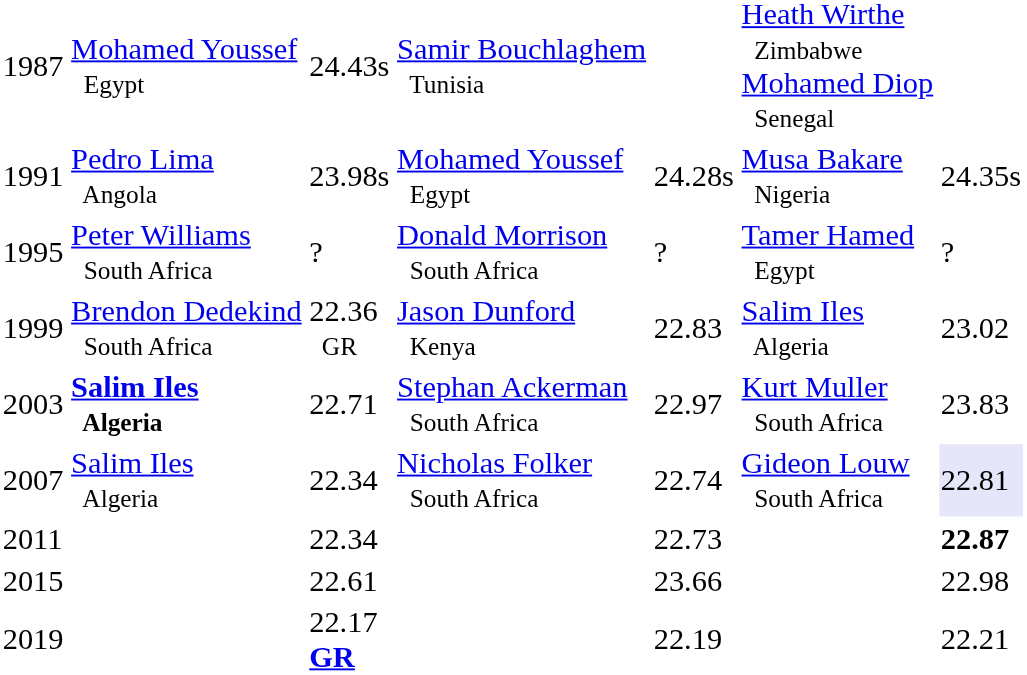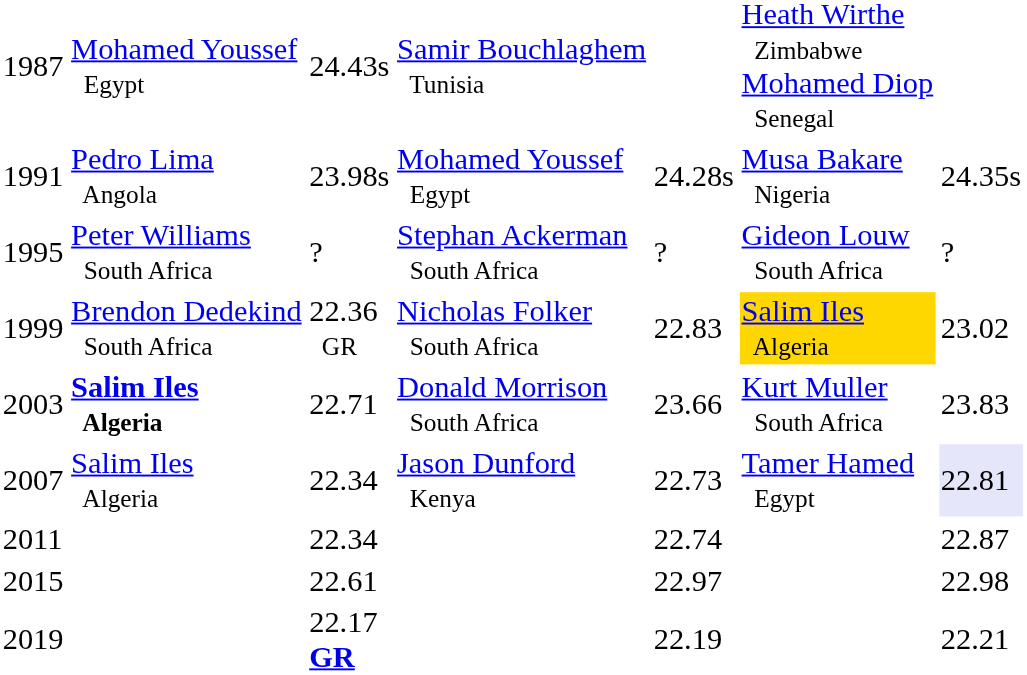1995 | column 4: Donald Morrison South Africa -> Stephan Ackerman South Africa
1995 | column 6: Tamer Hamed Egypt -> Gideon Louw South Africa
1999 | column 4: Jason Dunford Kenya -> Nicholas Folker South Africa
1999 | column 6: no background -> gold background
2003 | column 4: Stephan Ackerman South Africa -> Donald Morrison South Africa
2003 | column 5: 22.97 -> 23.66
2007 | column 4: Nicholas Folker South Africa -> Jason Dunford Kenya
2007 | column 5: 22.74 -> 22.73
2007 | column 6: Gideon Louw South Africa -> Tamer Hamed Egypt
2011 | column 5: 22.73 -> 22.74
2011 | column 7: bold -> normal
2015 | column 5: 23.66 -> 22.97
